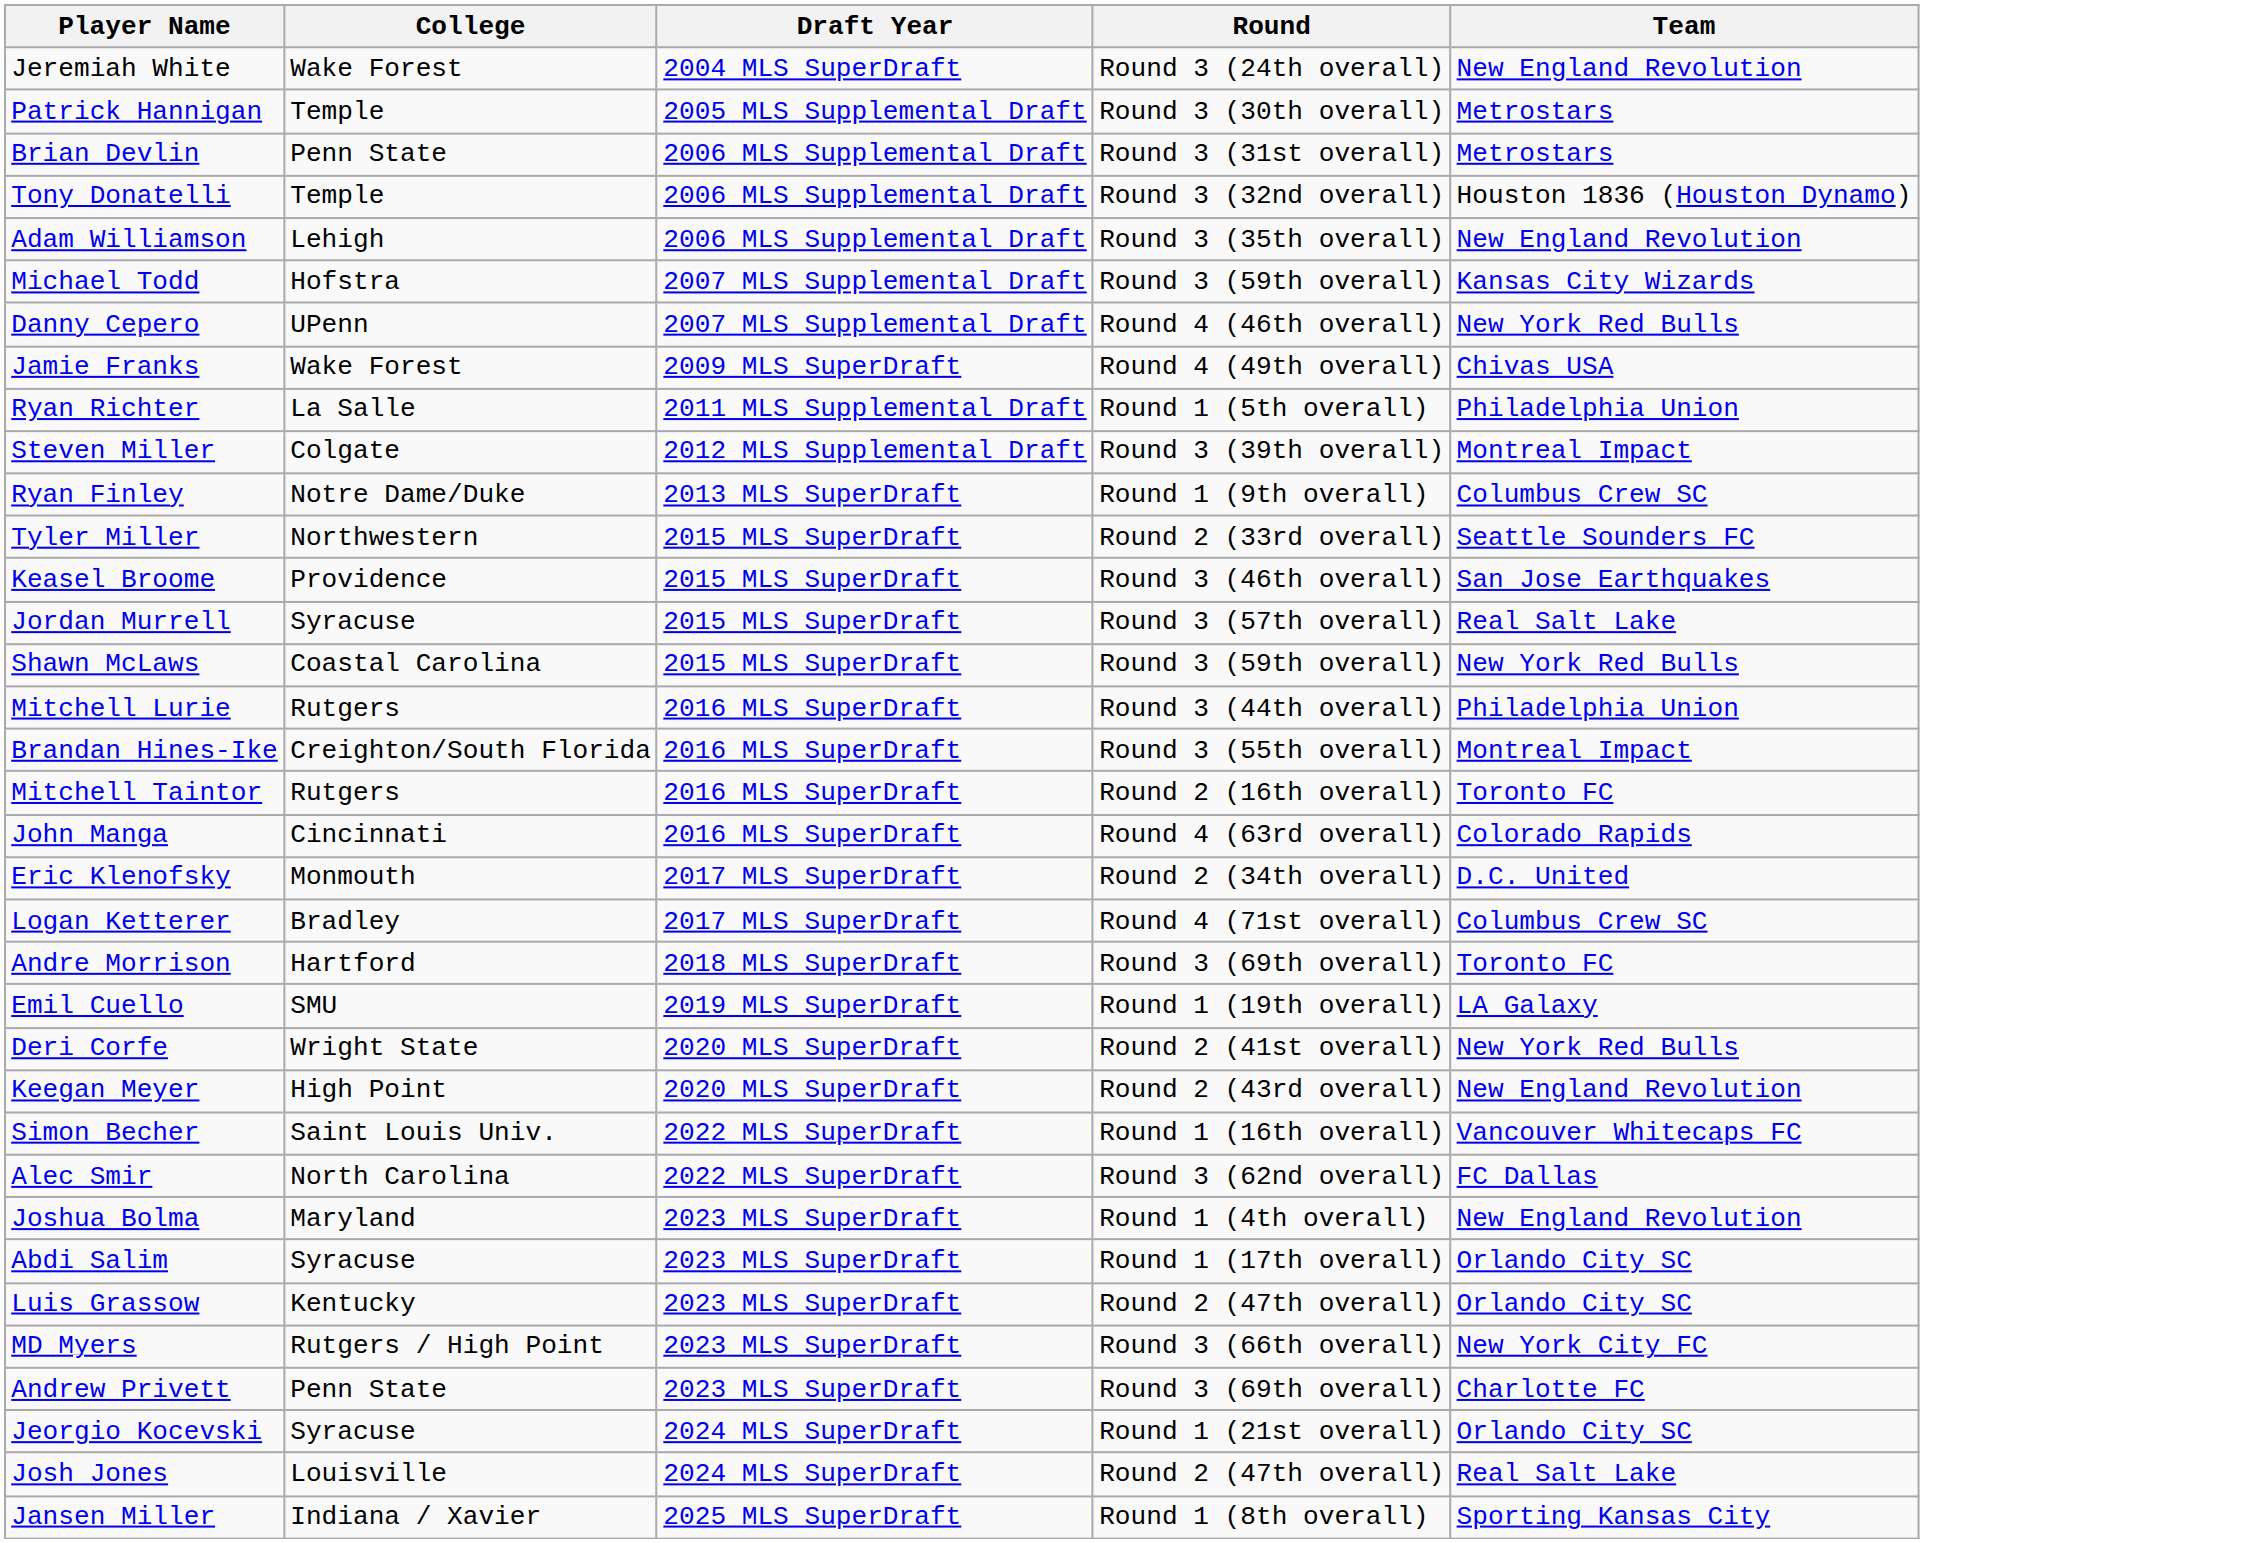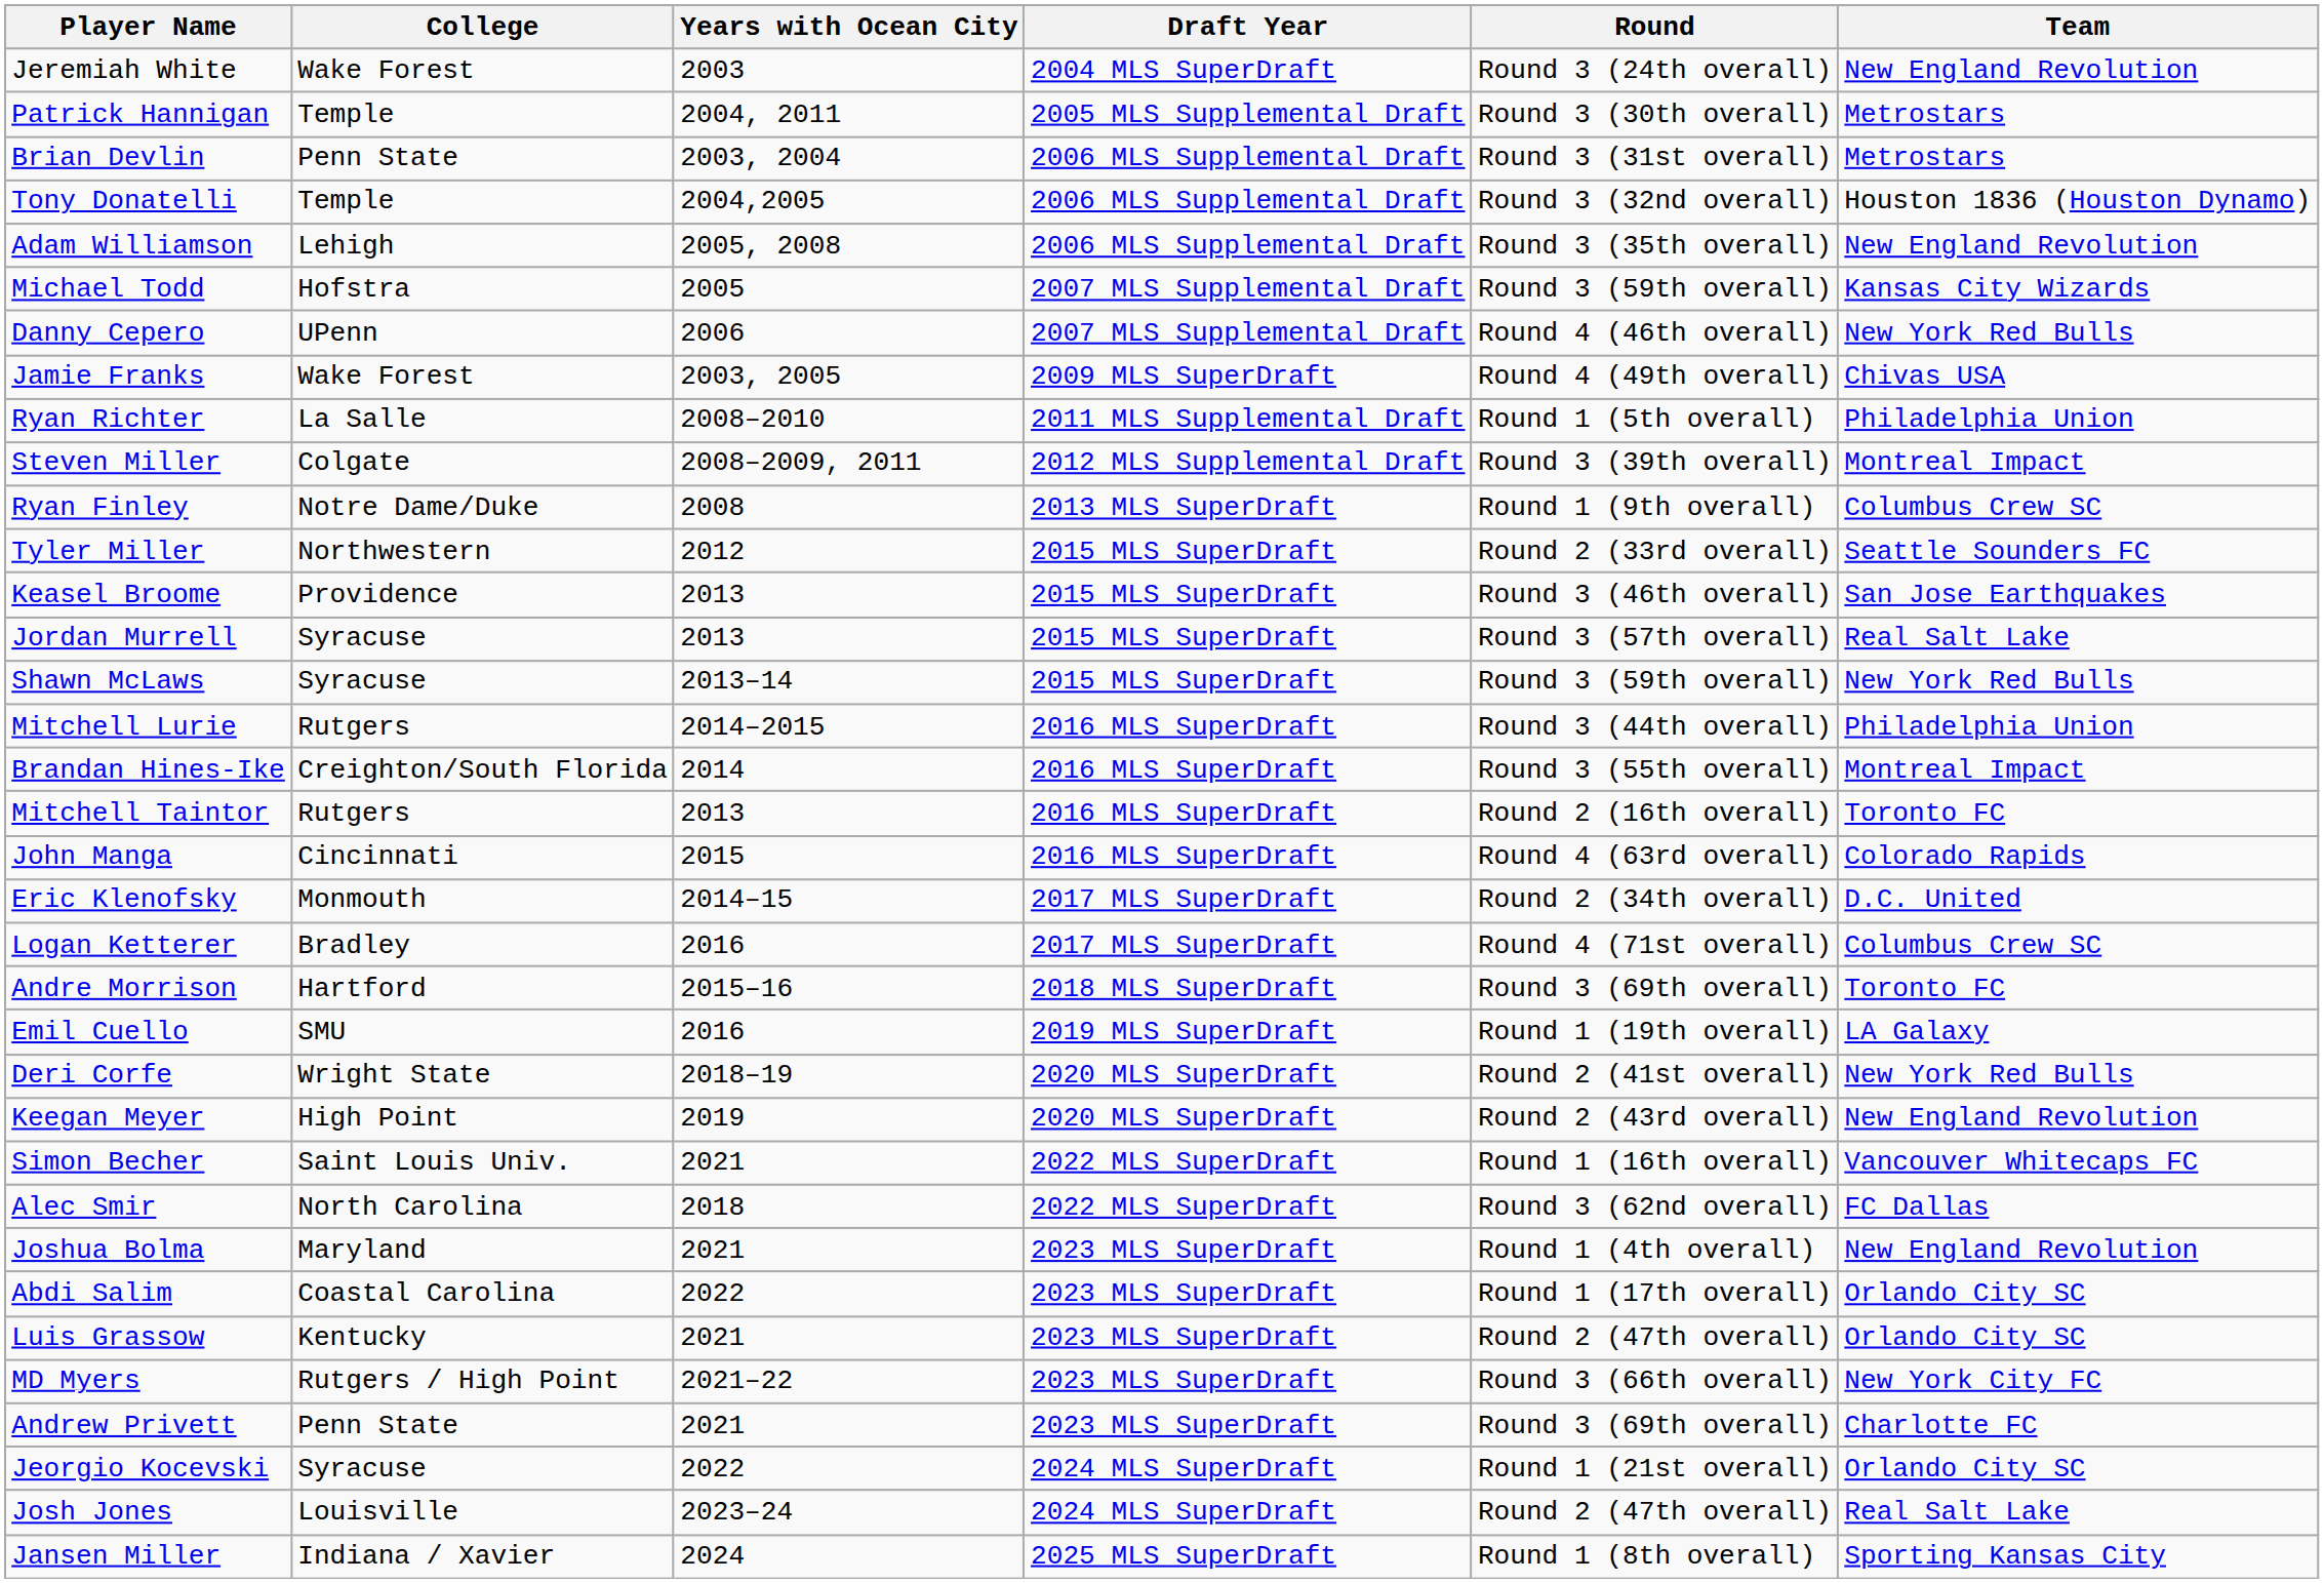+ column: Years with Ocean City | 2003 | 2004, 2011 | 2003, 2004 | 2004,2005 | 2005, 2008 | 2005 | 2006 | 2003, 2005 | 2008–2010 | 2008–2009, 2011 | 2008 | 2012 | 2013 | 2013 | 2013–14 | 2014–2015 | 2014 | 2013 | 2015 | 2014–15 | 2016 | 2015–16 | 2016 | 2018–19 | 2019 | 2021 | 2018 | 2021 | 2022 | 2021 | 2021–22 | 2021 | 2022 | 2023–24 | 2024
Shawn McLaws | College: Coastal Carolina -> Syracuse
Abdi Salim | College: Syracuse -> Coastal Carolina
